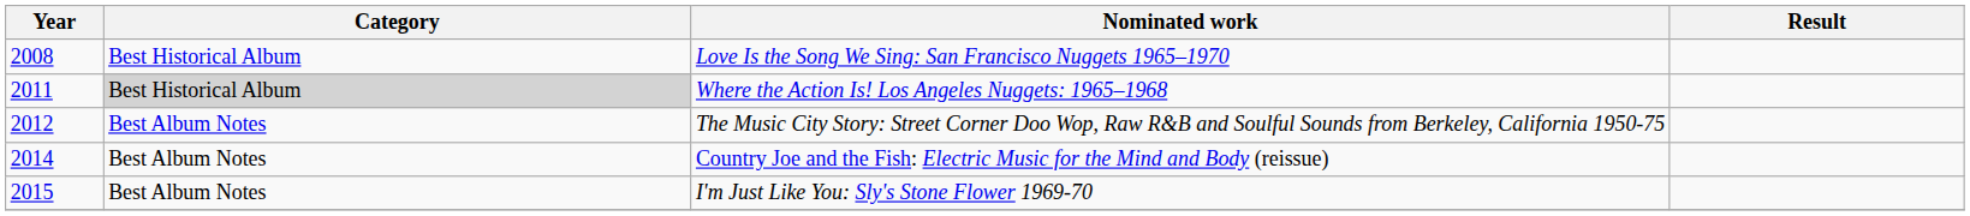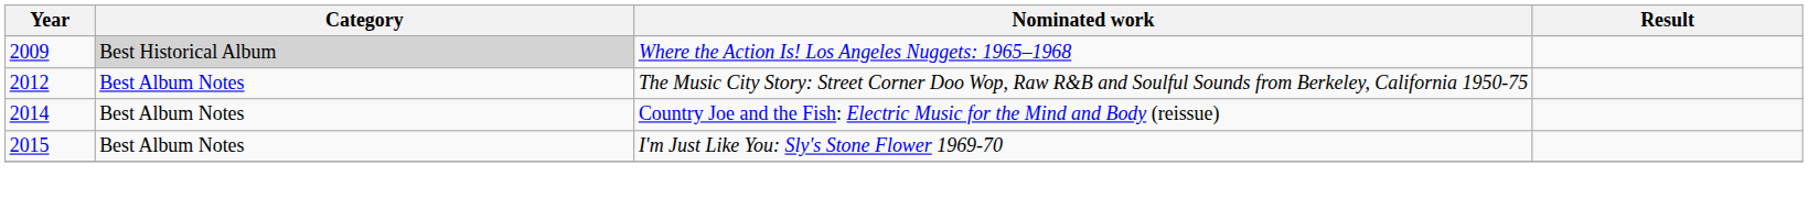- row: 2008 | Best Historical Album | Love Is the Song We Sing: San Francisco Nuggets 1965–1970
Where the Action Is! Los Angeles Nuggets: 1965–1968 | Year: 2011 -> 2009
